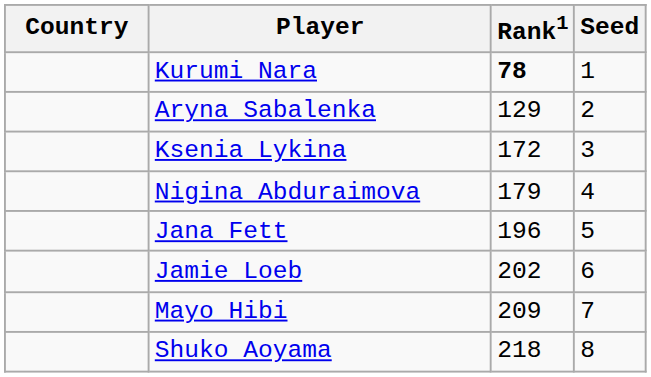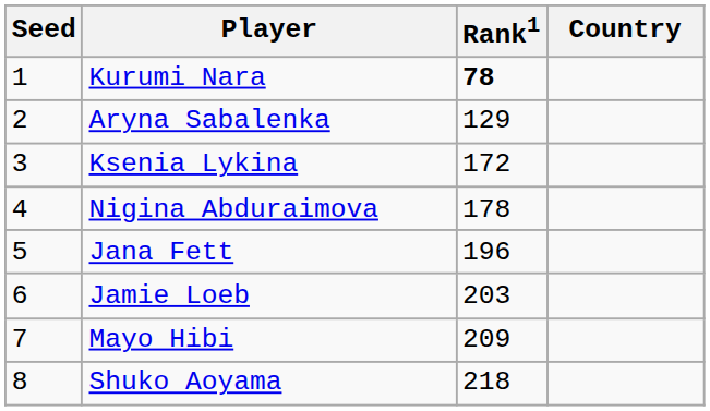columns swapped: Country <-> Seed
Nigina Abduraimova | Rank1: 179 -> 178
Jamie Loeb | Rank1: 202 -> 203
